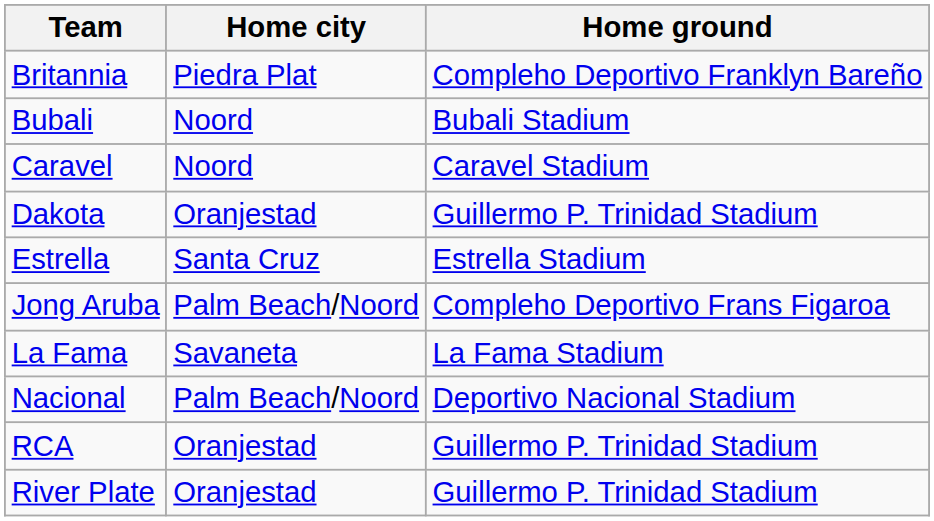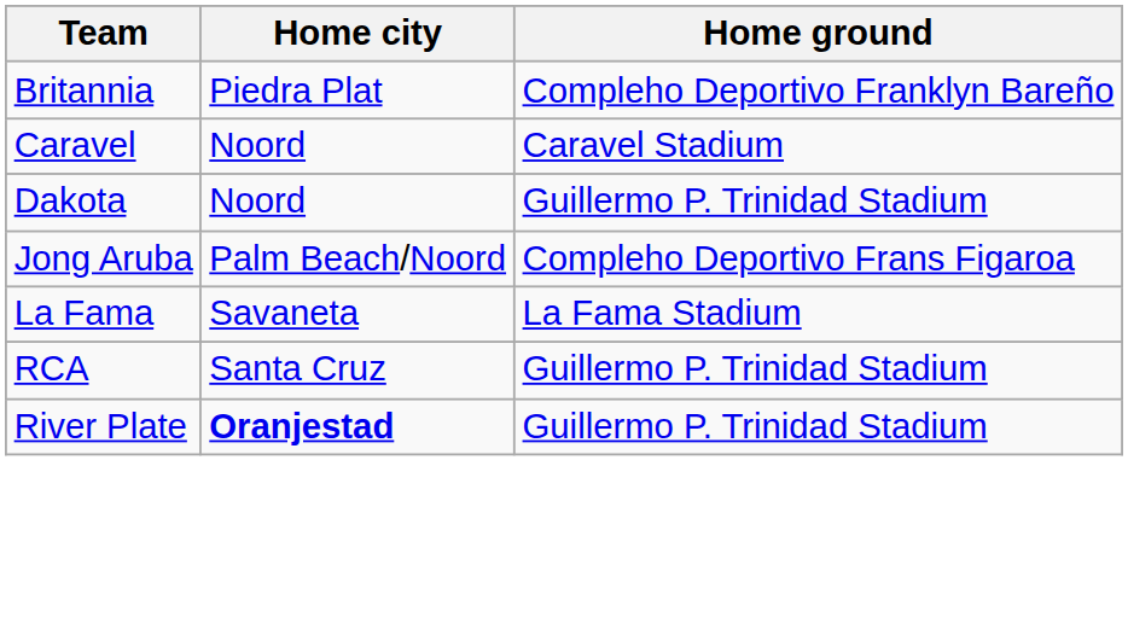- row: Bubali | Noord | Bubali Stadium
Dakota | Home city: Oranjestad -> Noord
- row: Estrella | Santa Cruz | Estrella Stadium
- row: Nacional | Palm Beach/Noord | Deportivo Nacional Stadium
RCA | Home city: Oranjestad -> Santa Cruz
River Plate | Home city: normal -> bold
